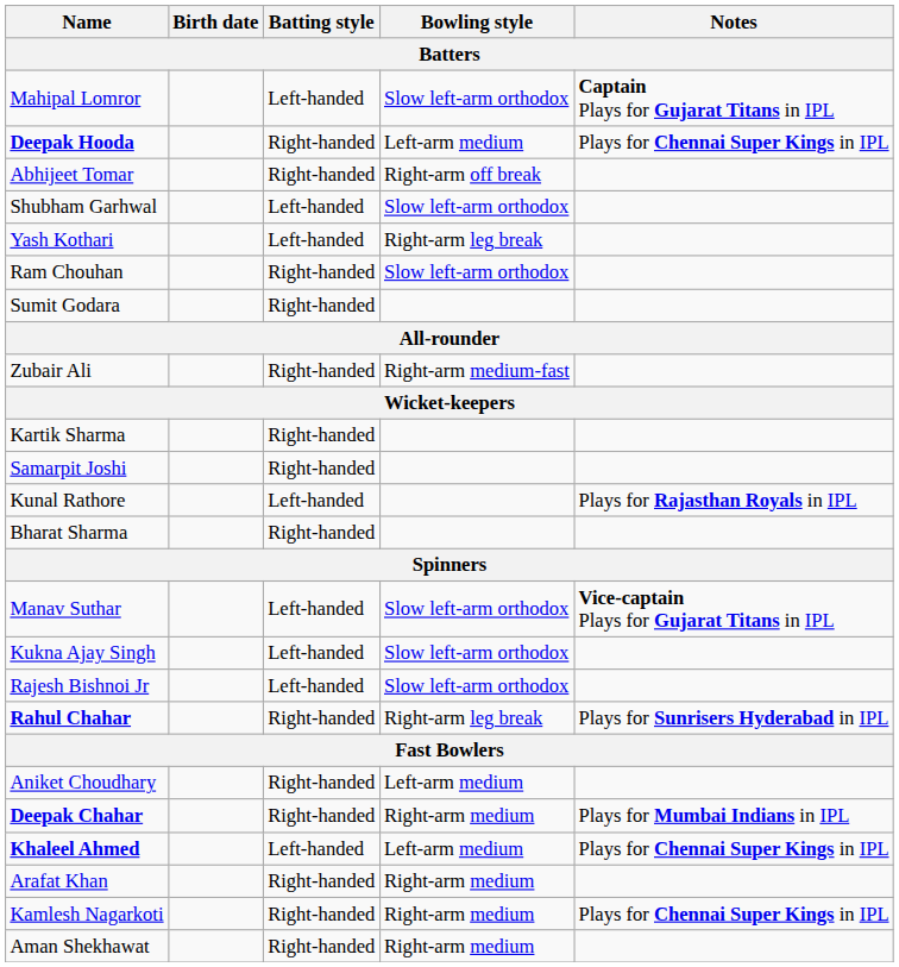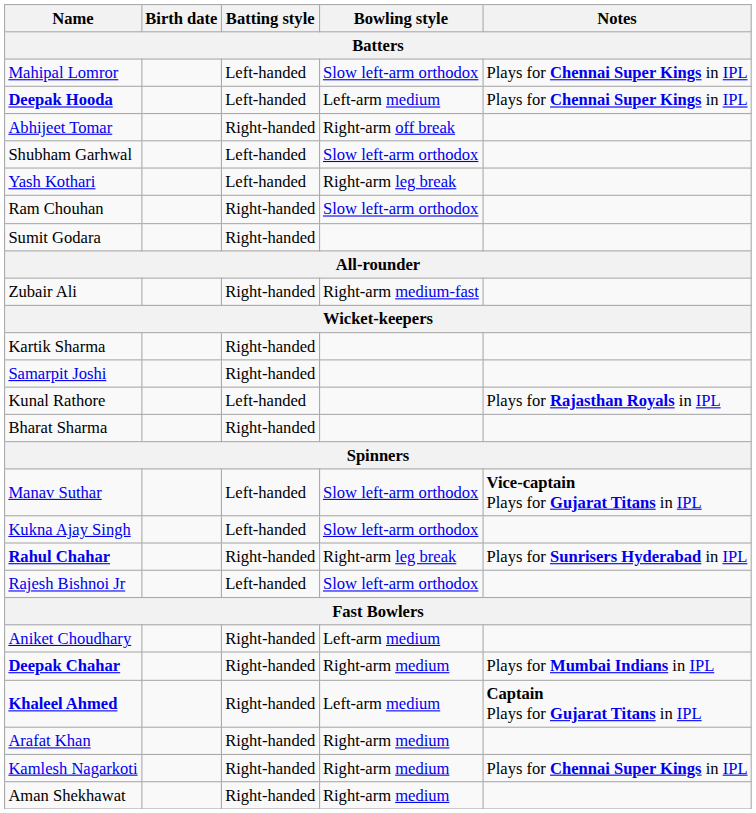Mahipal Lomror | Notes: Captain Plays for Gujarat Titans in IPL -> Plays for Chennai Super Kings in IPL
Deepak Hooda | Batting style: Right-handed -> Left-handed
rows swapped: Rahul Chahar <-> Rajesh Bishnoi Jr
Khaleel Ahmed | Batting style: Left-handed -> Right-handed
Khaleel Ahmed | Notes: Plays for Chennai Super Kings in IPL -> Captain Plays for Gujarat Titans in IPL
